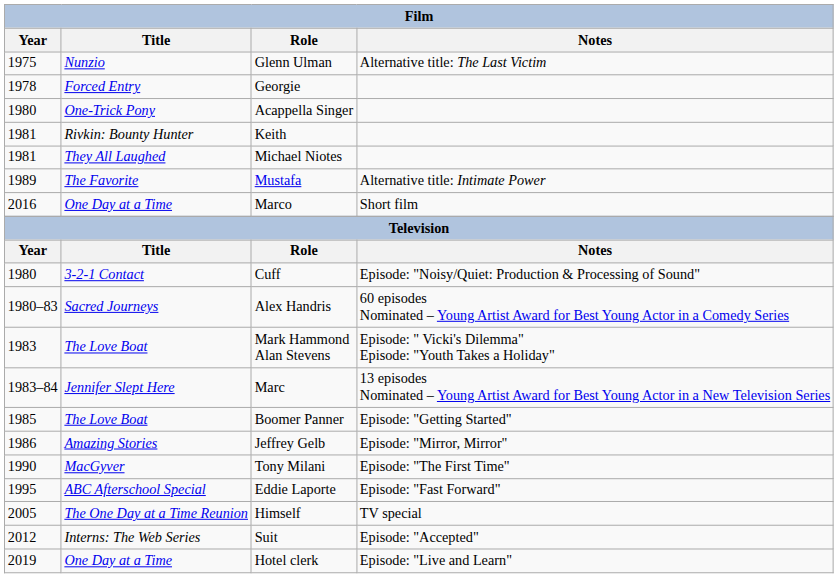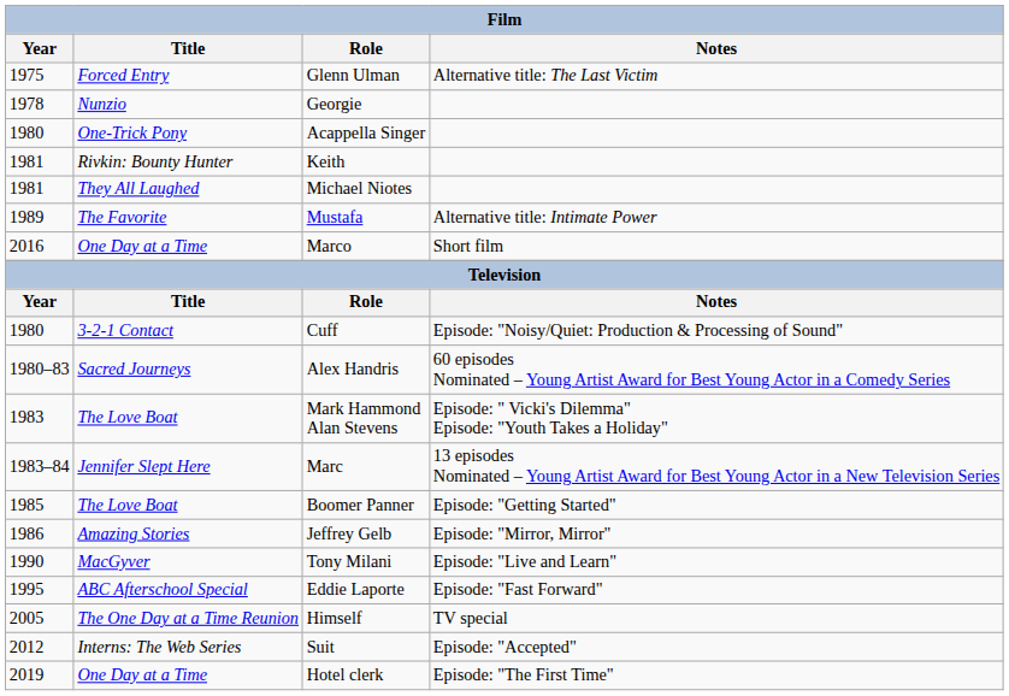Glenn Ulman | Title: Nunzio -> Forced Entry
Georgie | Title: Forced Entry -> Nunzio
Tony Milani | Notes: Episode: "The First Time" -> Episode: "Live and Learn"
Hotel clerk | Notes: Episode: "Live and Learn" -> Episode: "The First Time"
